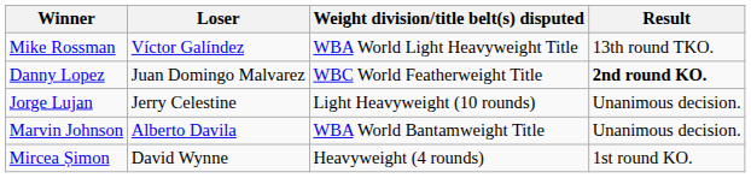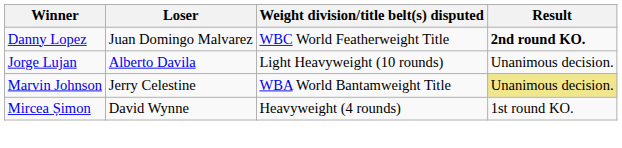- row: Mike Rossman | Víctor Galíndez | WBA World Light Heavyweight Title | 13th round TKO.
Jorge Lujan | Loser: Jerry Celestine -> Alberto Davila
Marvin Johnson | Loser: Alberto Davila -> Jerry Celestine
Marvin Johnson | Result: no background -> khaki background
